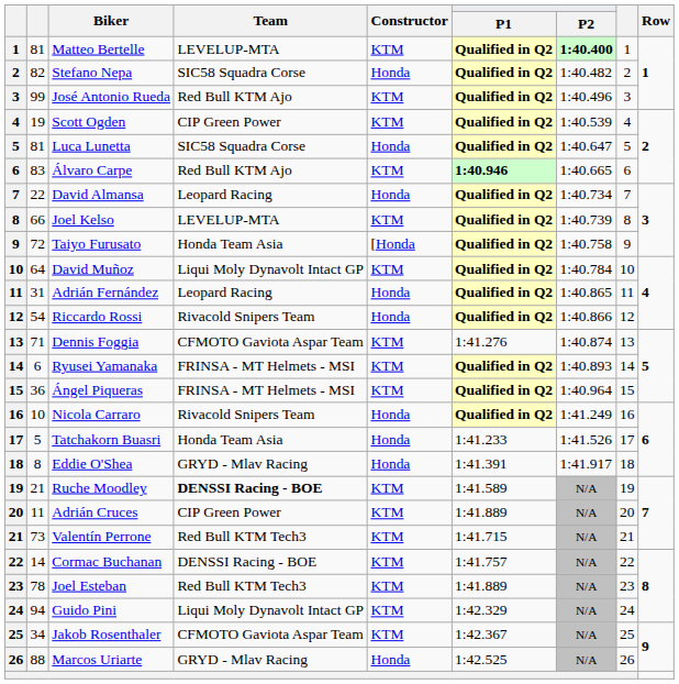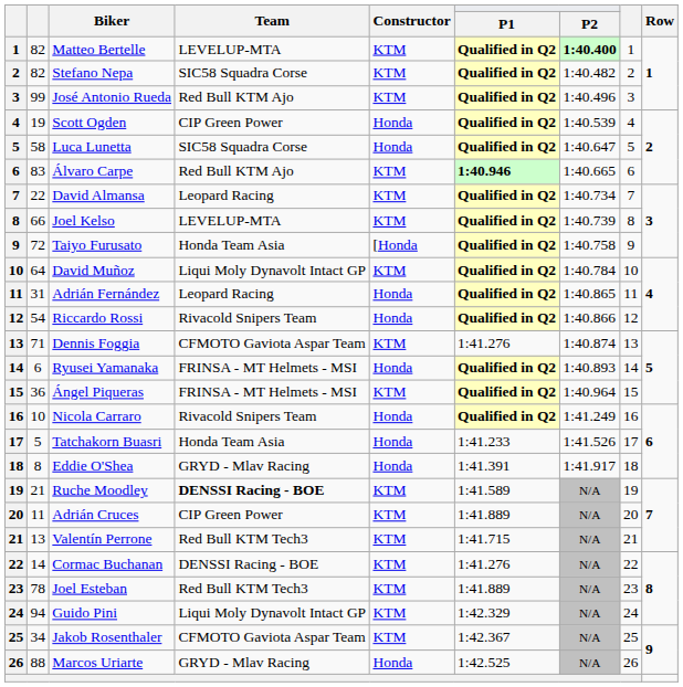Matteo Bertelle | column 2: 81 -> 82
Stefano Nepa | Constructor: Honda -> KTM
Scott Ogden | Constructor: KTM -> Honda
Luca Lunetta | column 2: 81 -> 58
David Almansa | Constructor: Honda -> KTM
Ryusei Yamanaka | Constructor: KTM -> Honda
Valentín Perrone | column 2: 73 -> 13
Cormac Buchanan | P1: 1:41.757 -> 1:41.276
